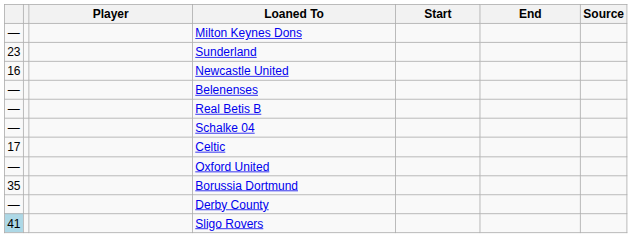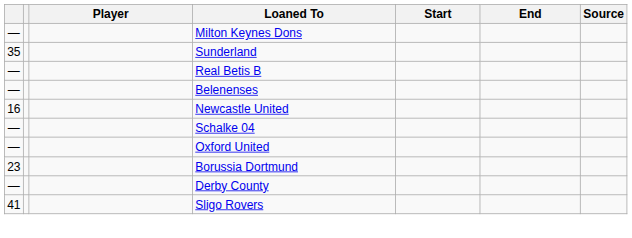Sunderland | column 1: 23 -> 35
rows swapped: Real Betis B <-> Newcastle United
- row: 17 | Celtic
Borussia Dortmund | column 1: 35 -> 23
Sligo Rovers | column 1: lightblue background -> no background
